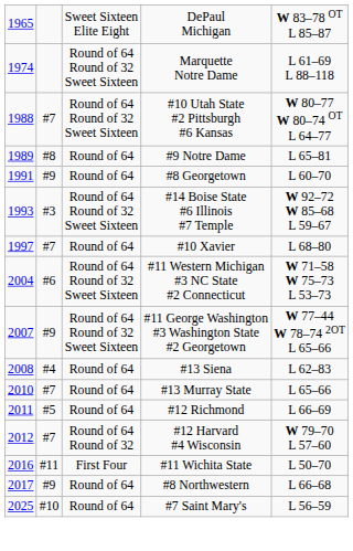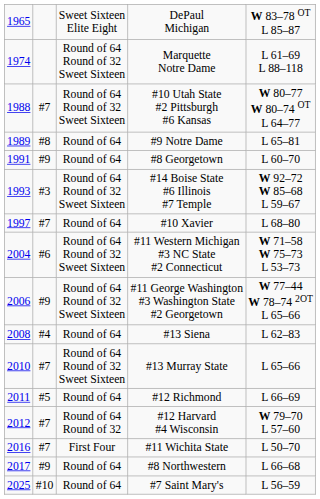#11 George Washington #3 Washington State #2 Georgetown | column 1: 2007 -> 2006
#13 Murray State | column 3: Round of 64 -> Round of 64 Round of 32 Sweet Sixteen
#11 Wichita State | column 2: #11 -> #7
